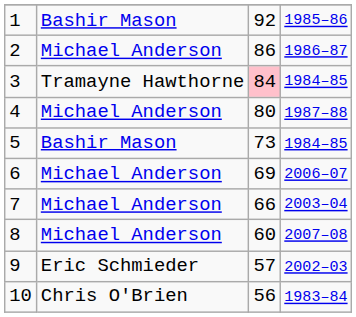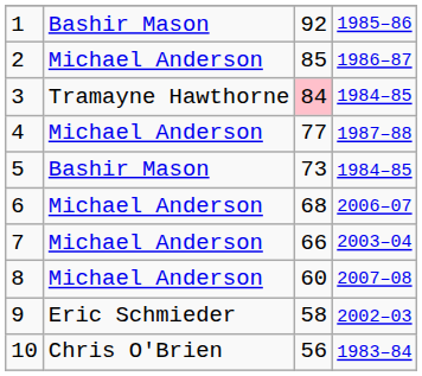2 | column 3: 86 -> 85
4 | column 3: 80 -> 77
6 | column 3: 69 -> 68
9 | column 3: 57 -> 58
